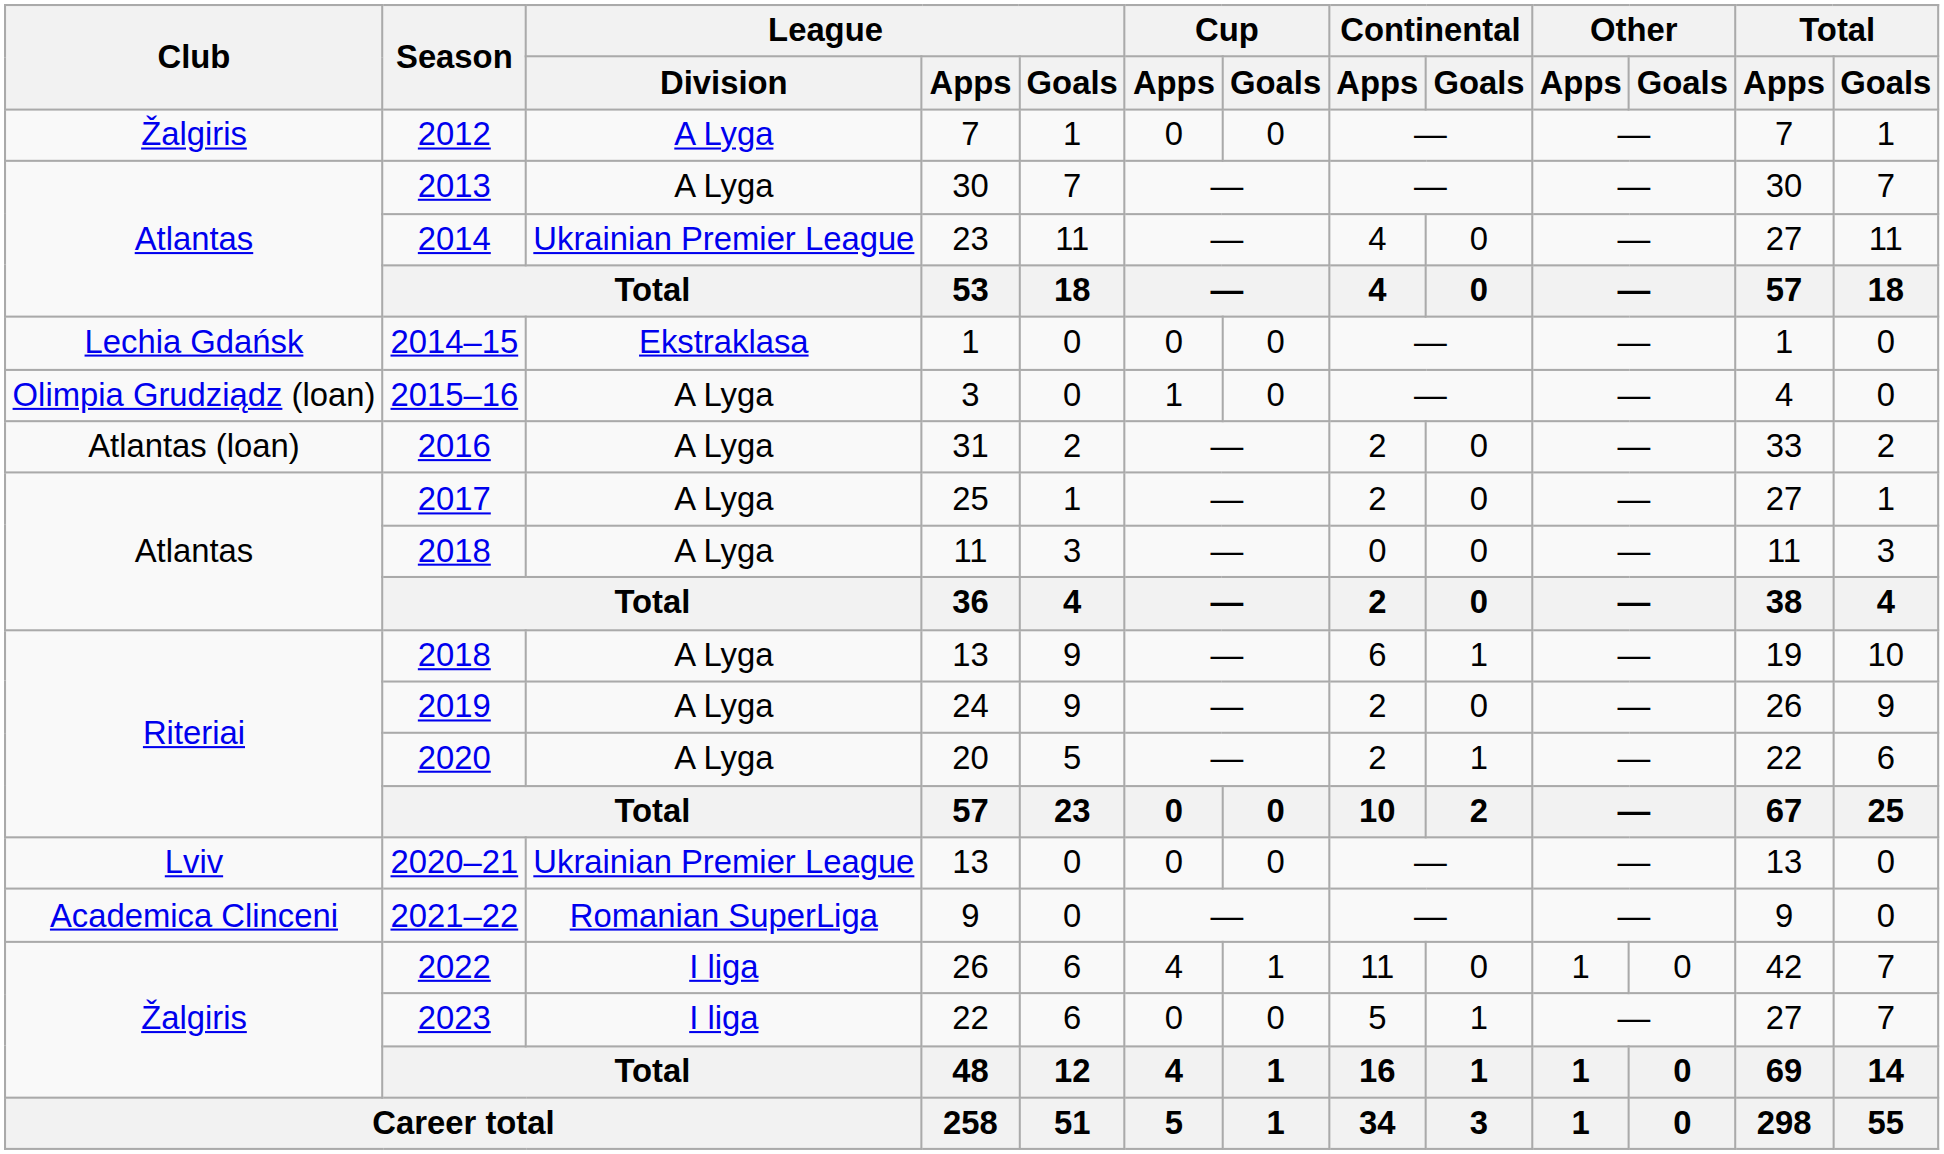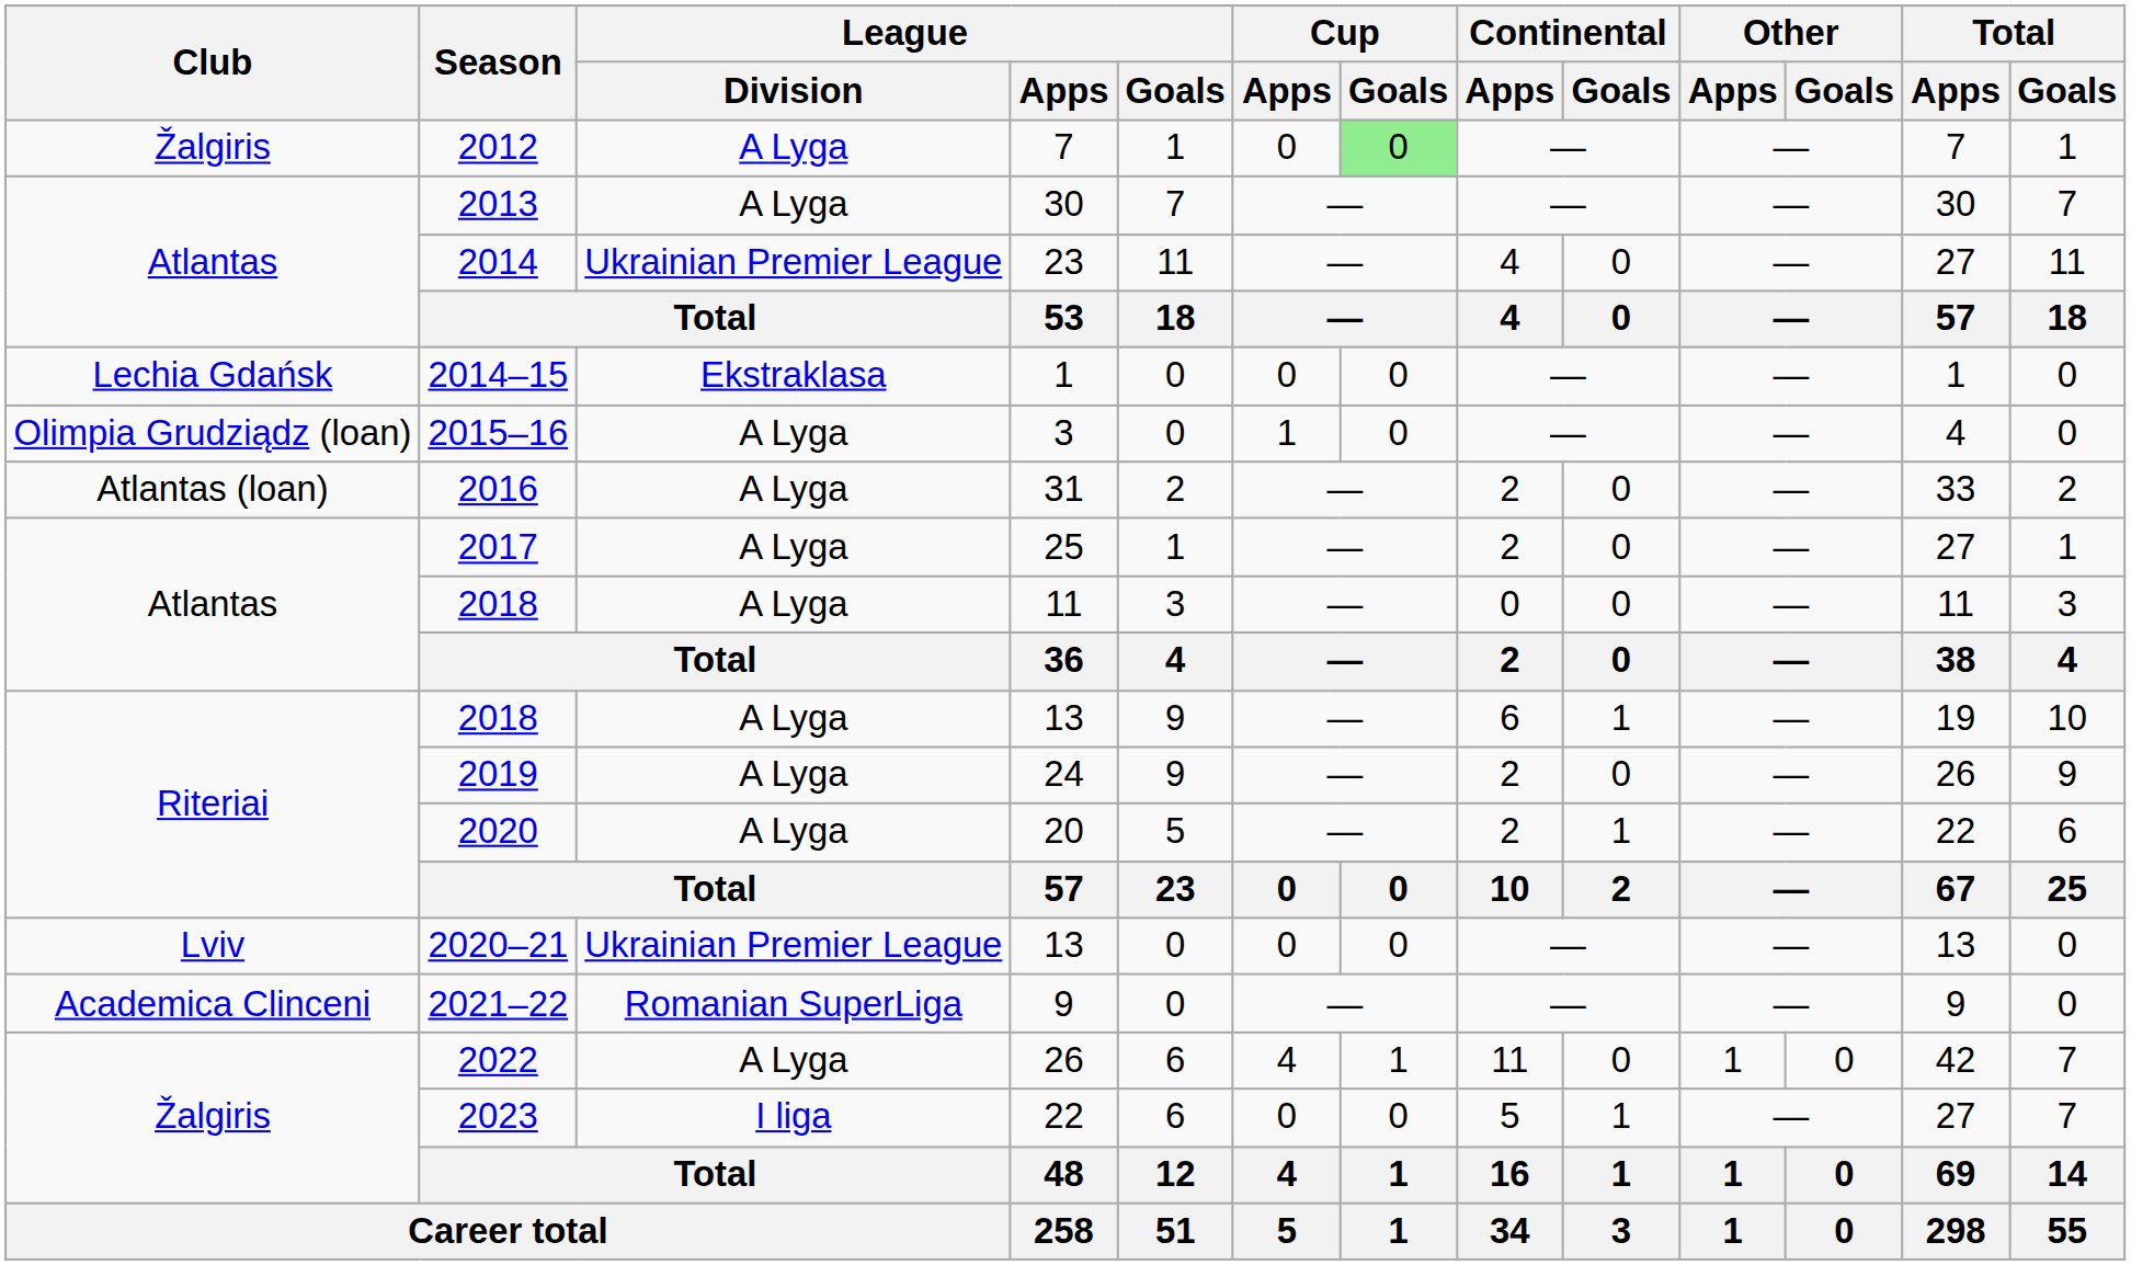2012 | Cup / Goals: no background -> lightgreen background
2022 | League / Division: I liga -> A Lyga
